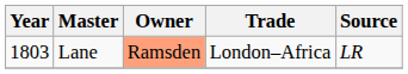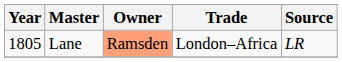Lane | Year: 1803 -> 1805
